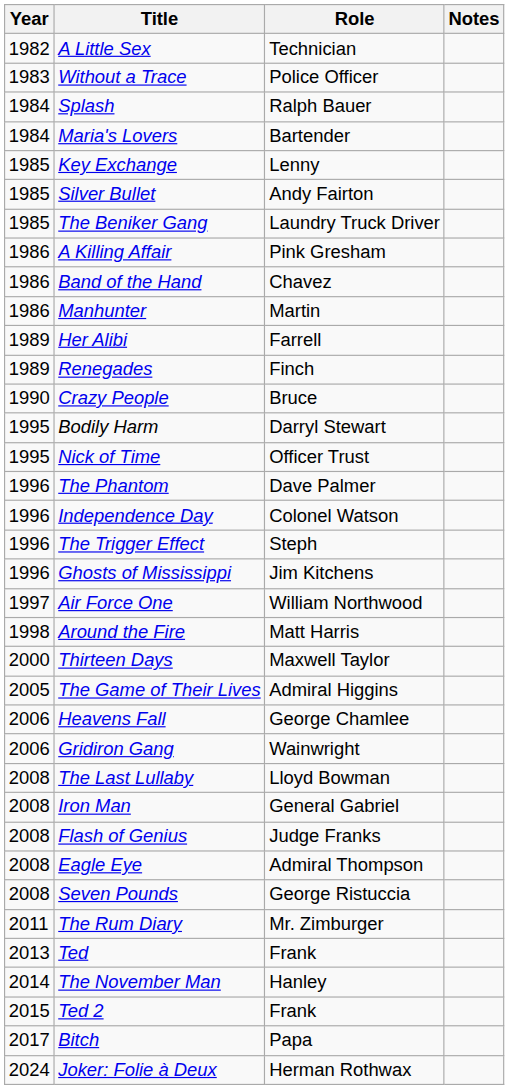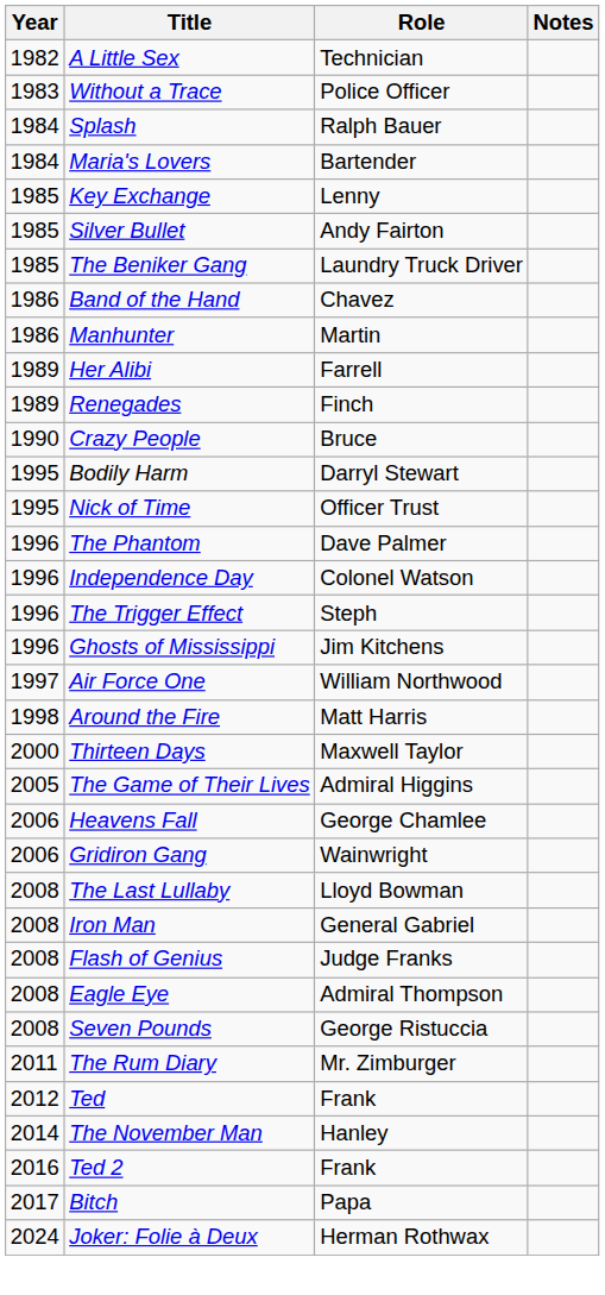- row: 1986 | A Killing Affair | Pink Gresham
Ted | Year: 2013 -> 2012
Ted 2 | Year: 2015 -> 2016
